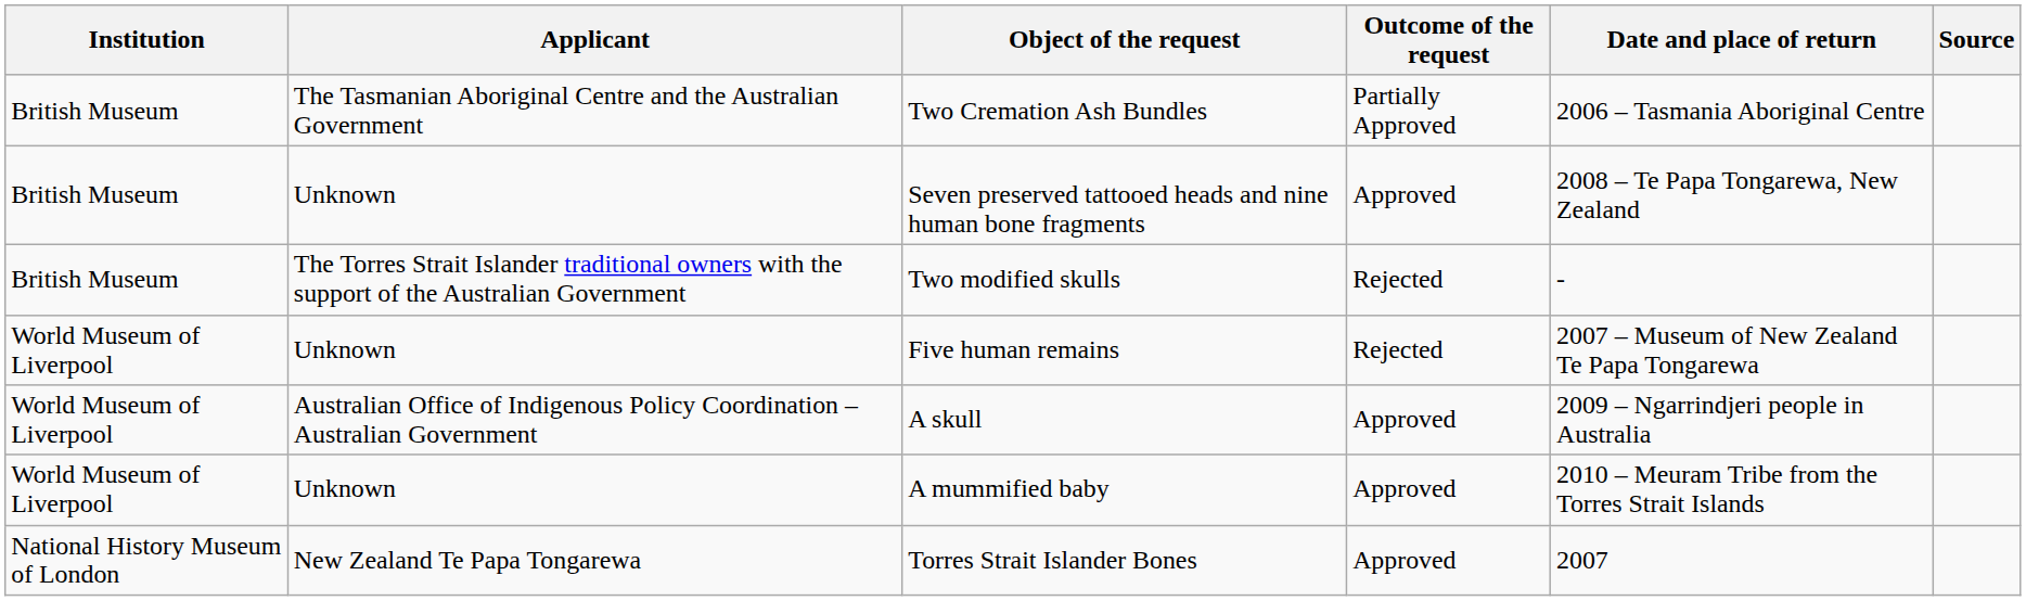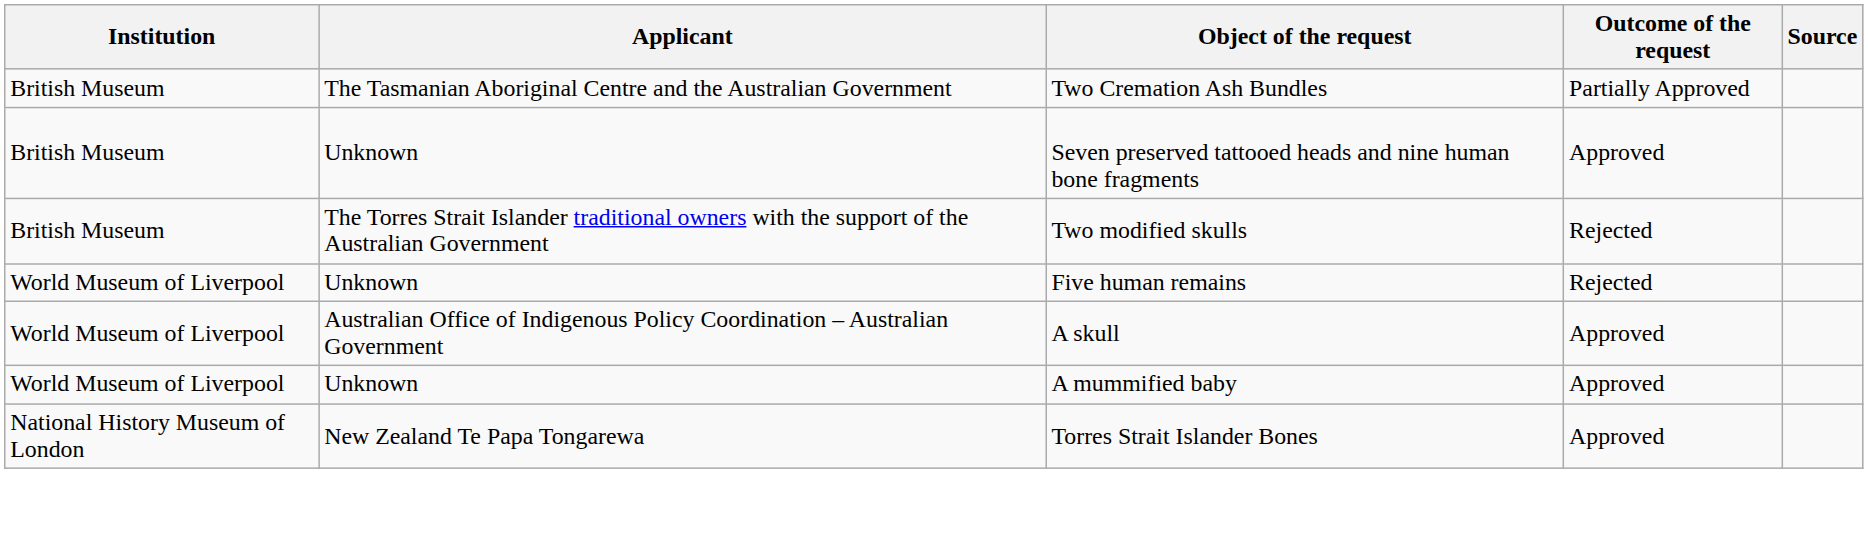- column: Date and place of return | 2006 – Tasmania Aboriginal Centre | 2008 – Te Papa Tongarewa, New Zealand | - | 2007 – Museum of New Zealand Te Papa Tongarewa | 2009 – Ngarrindjeri people in Australia | 2010 – Meuram Tribe from the Torres Strait Islands | 2007
